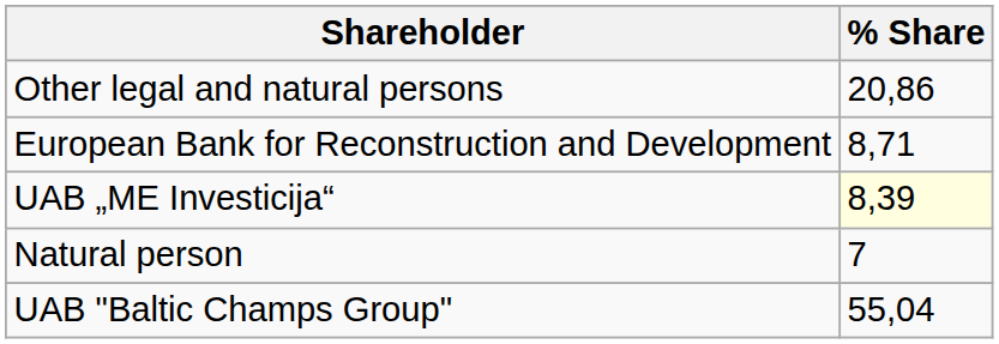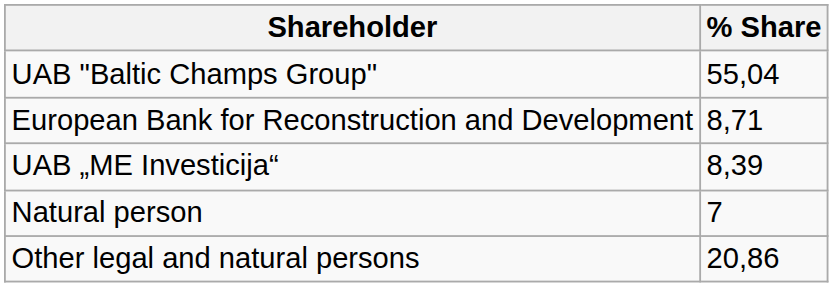rows swapped: UAB "Baltic Champs Group" <-> Other legal and natural persons
UAB „ME Investicija“ | % Share: lightyellow background -> no background
